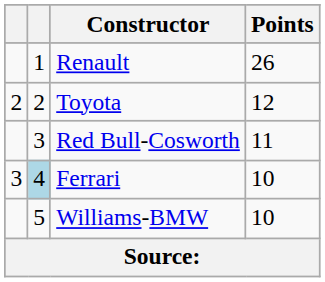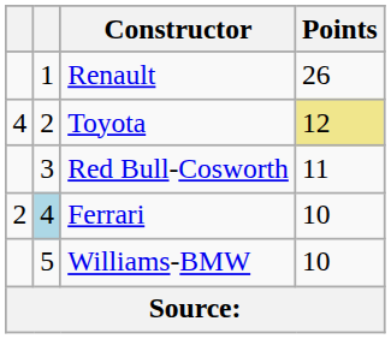Toyota | column 1: 2 -> 4
Toyota | Points: no background -> khaki background
Ferrari | column 1: 3 -> 2
